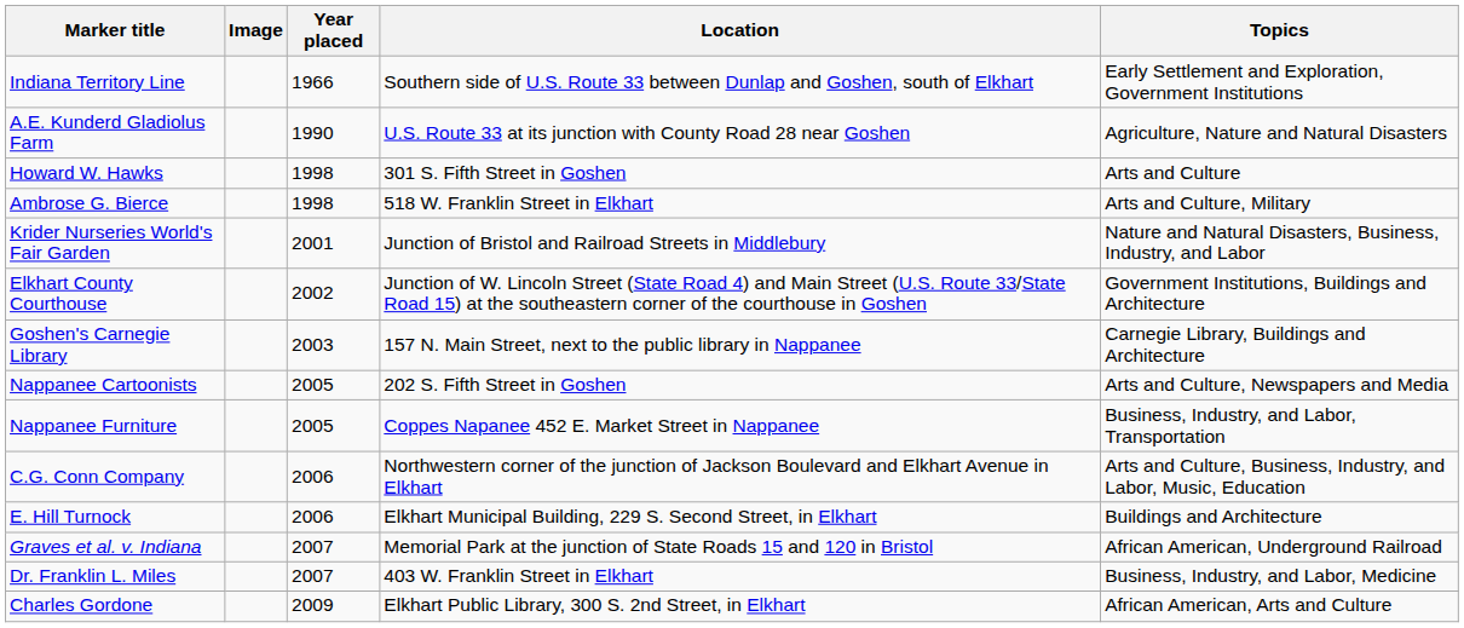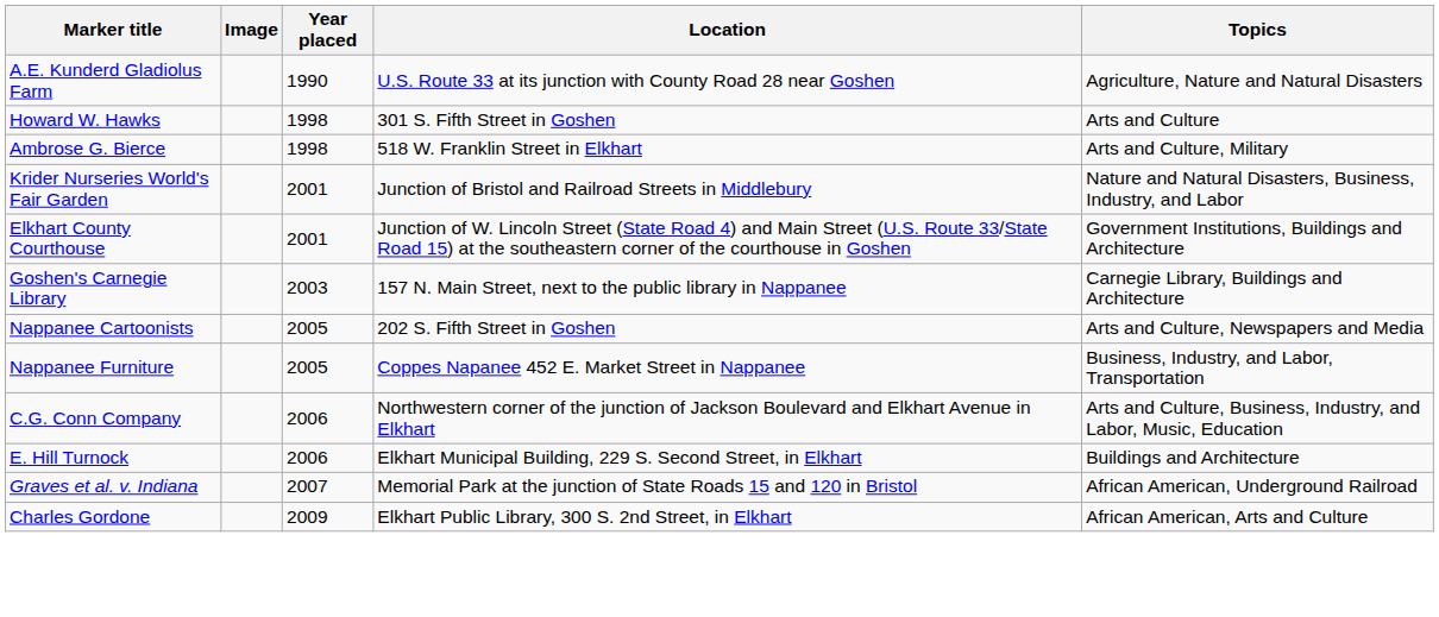- row: Indiana Territory Line | 1966 | Southern side of U.S. Route 33 between Dunlap and Goshen, south of Elkhart | Early Settlement and Exploration, Government Institutions
Elkhart County Courthouse | Year placed: 2002 -> 2001
- row: Dr. Franklin L. Miles | 2007 | 403 W. Franklin Street in Elkhart | Business, Industry, and Labor, Medicine
